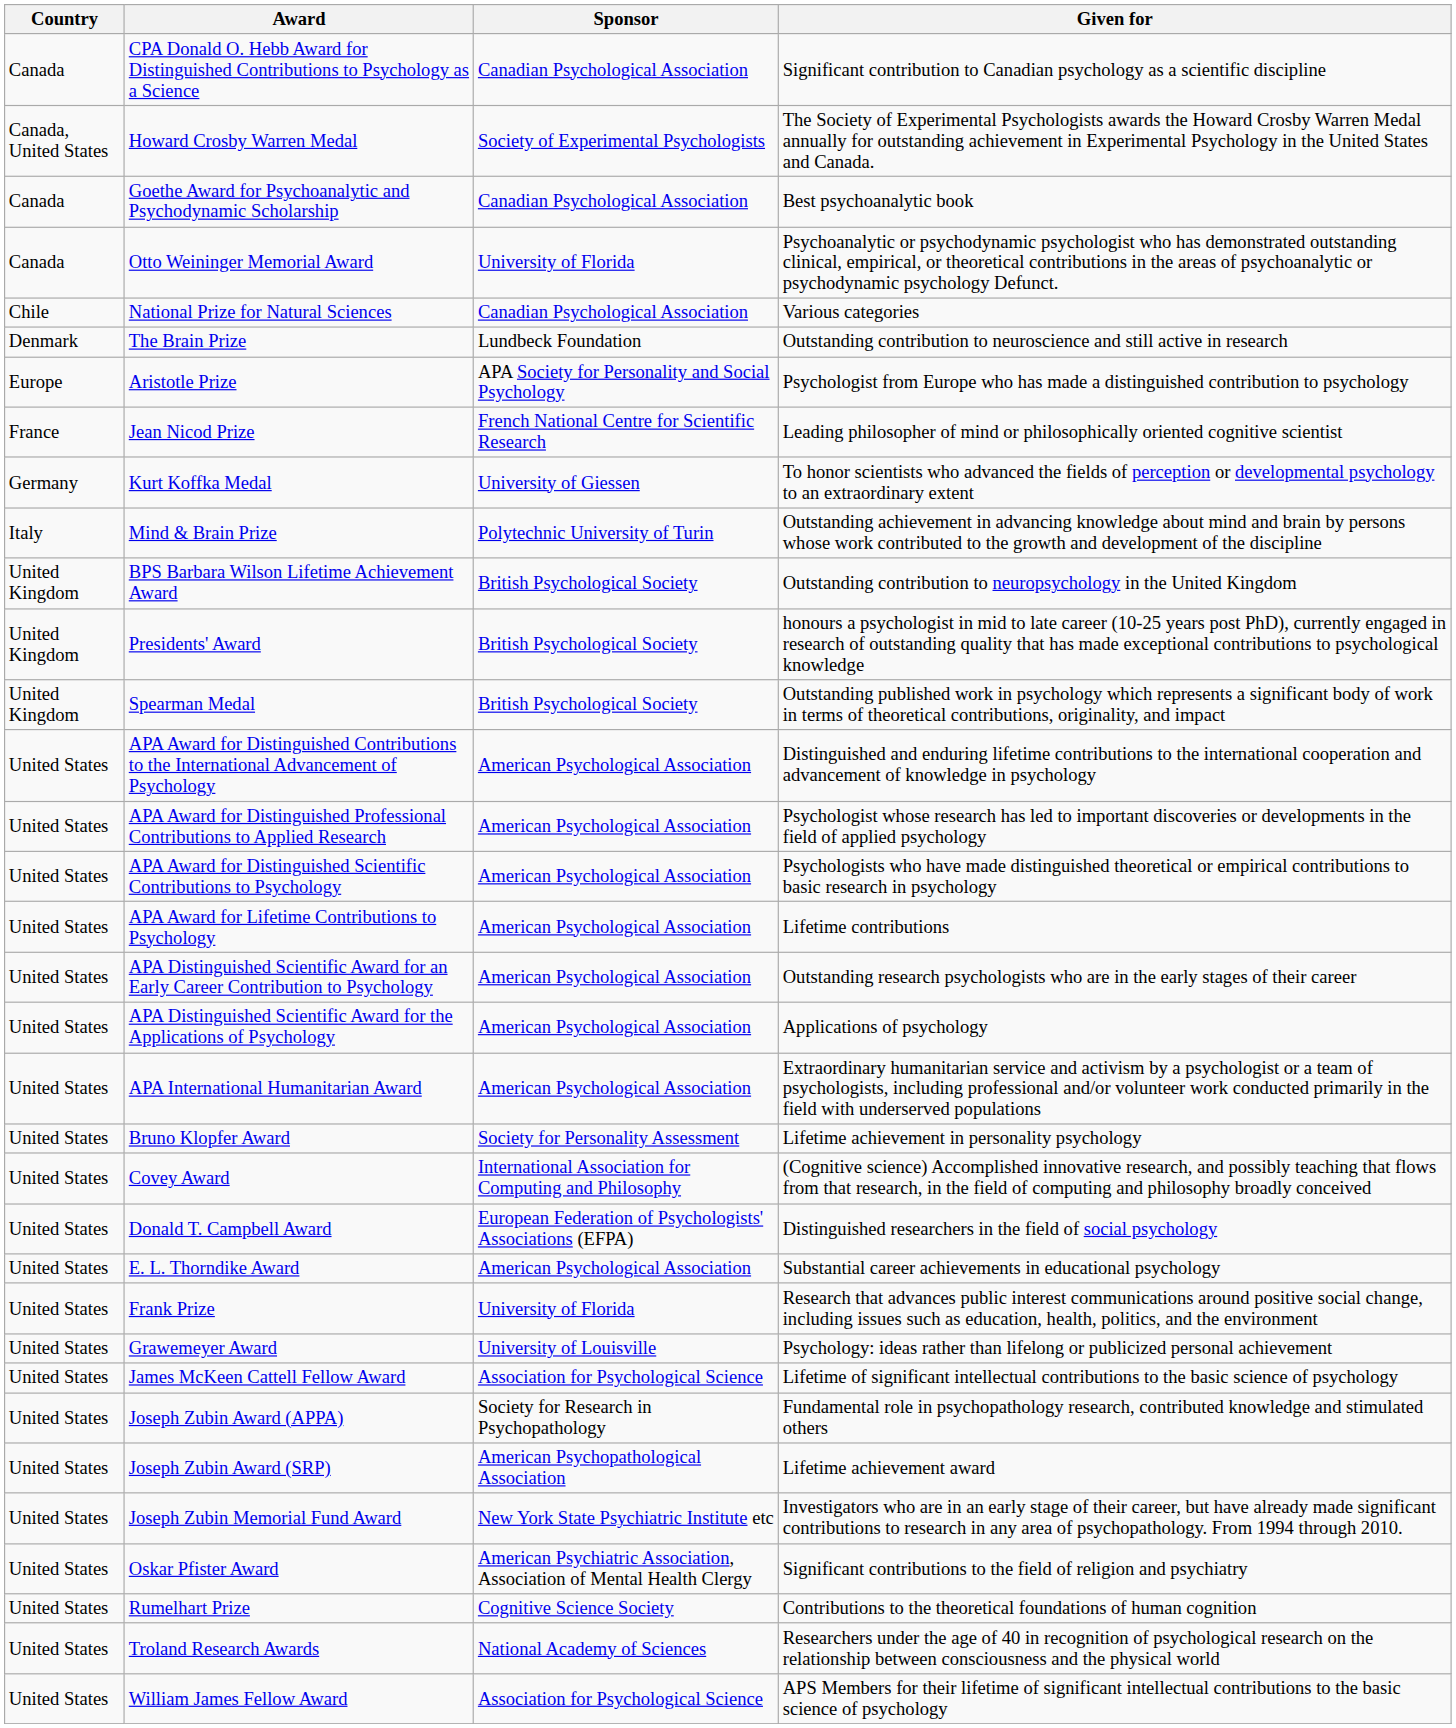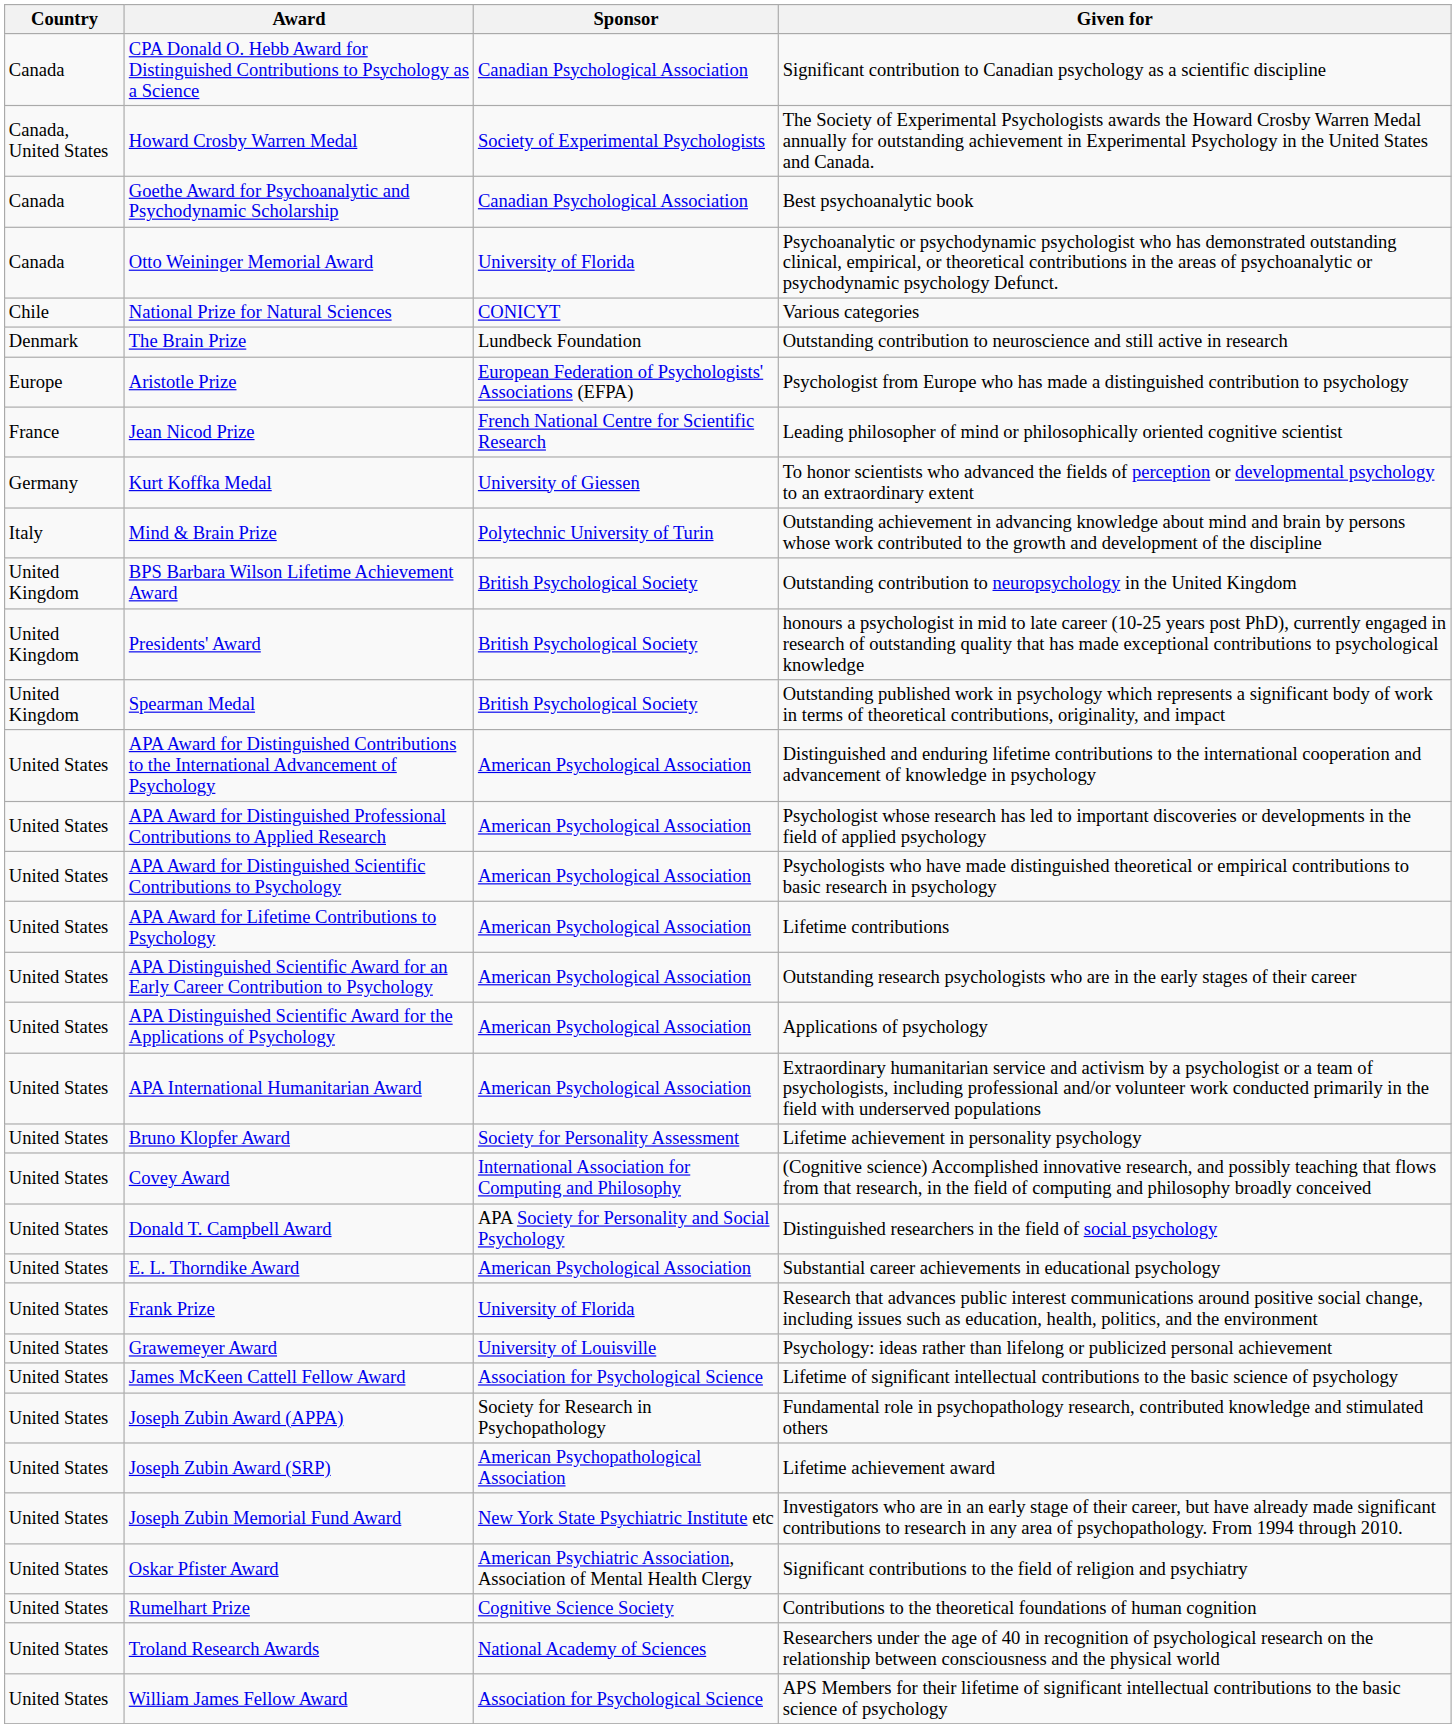National Prize for Natural Sciences | Sponsor: Canadian Psychological Association -> CONICYT
Aristotle Prize | Sponsor: APA Society for Personality and Social Psychology -> European Federation of Psychologists' Associations (EFPA)
Donald T. Campbell Award | Sponsor: European Federation of Psychologists' Associations (EFPA) -> APA Society for Personality and Social Psychology
